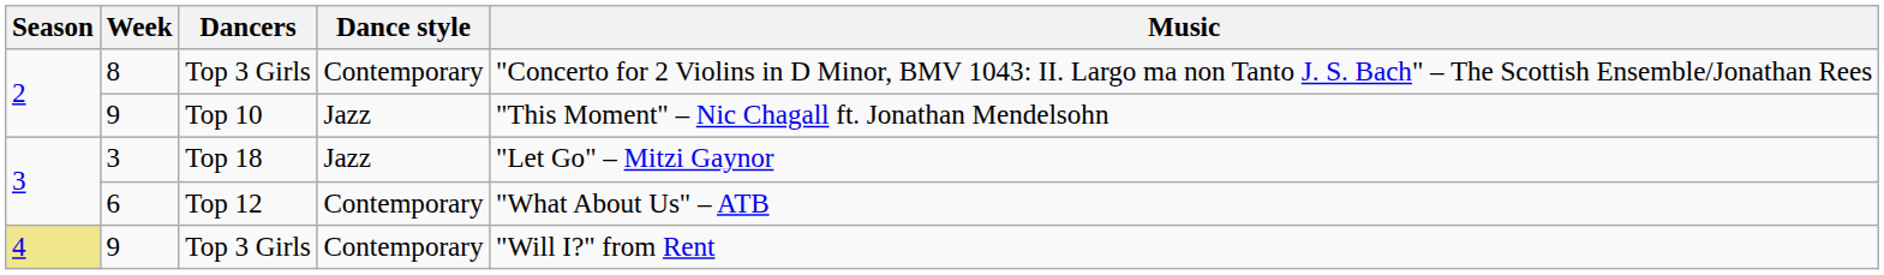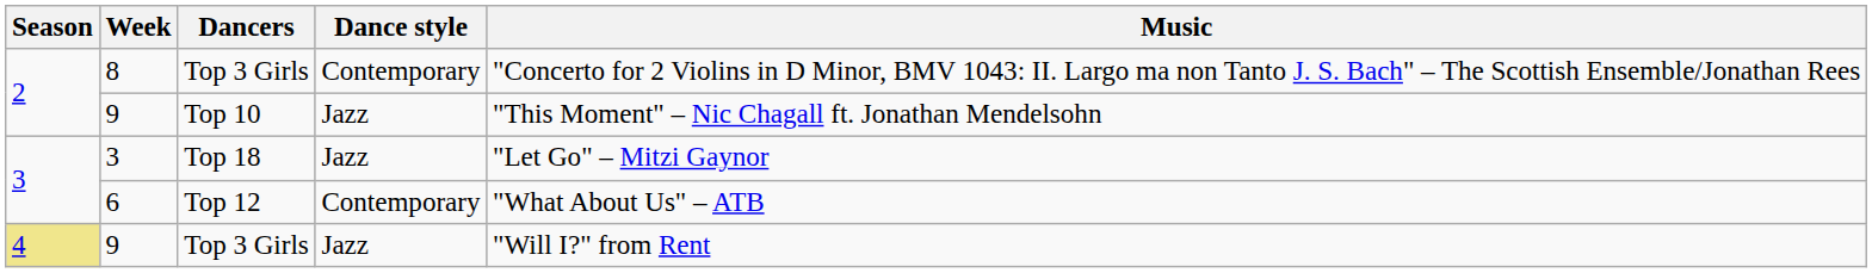9 / Top 3 Girls | Dance style: Contemporary -> Jazz
